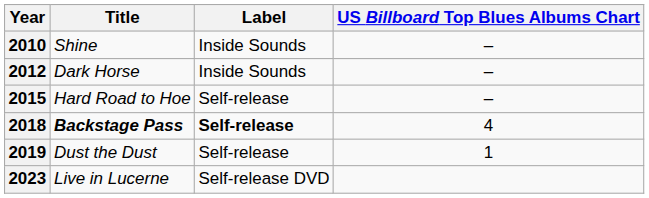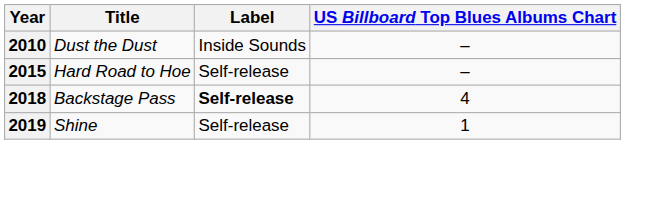2010 | Title: Shine -> Dust the Dust
- row: 2012 | Dark Horse | Inside Sounds | –
2018 | Title: bold -> normal
2019 | Title: Dust the Dust -> Shine
- row: 2023 | Live in Lucerne | Self-release DVD
